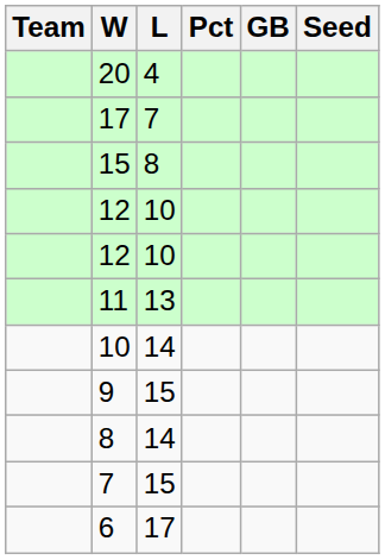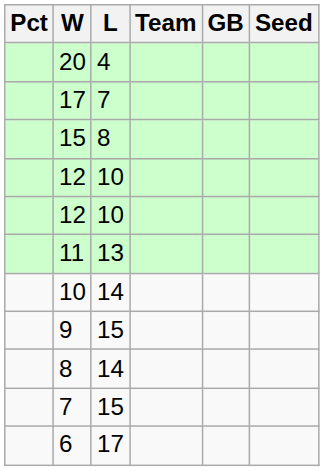columns swapped: Team <-> Pct
